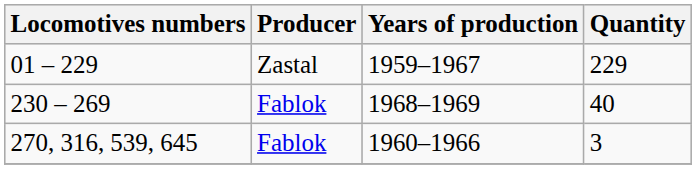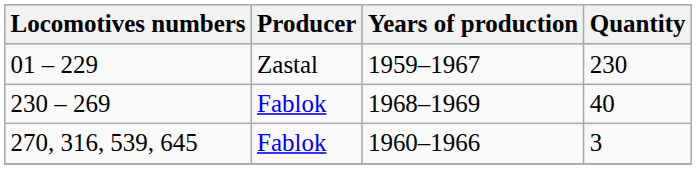01 – 229 | Quantity: 229 -> 230
